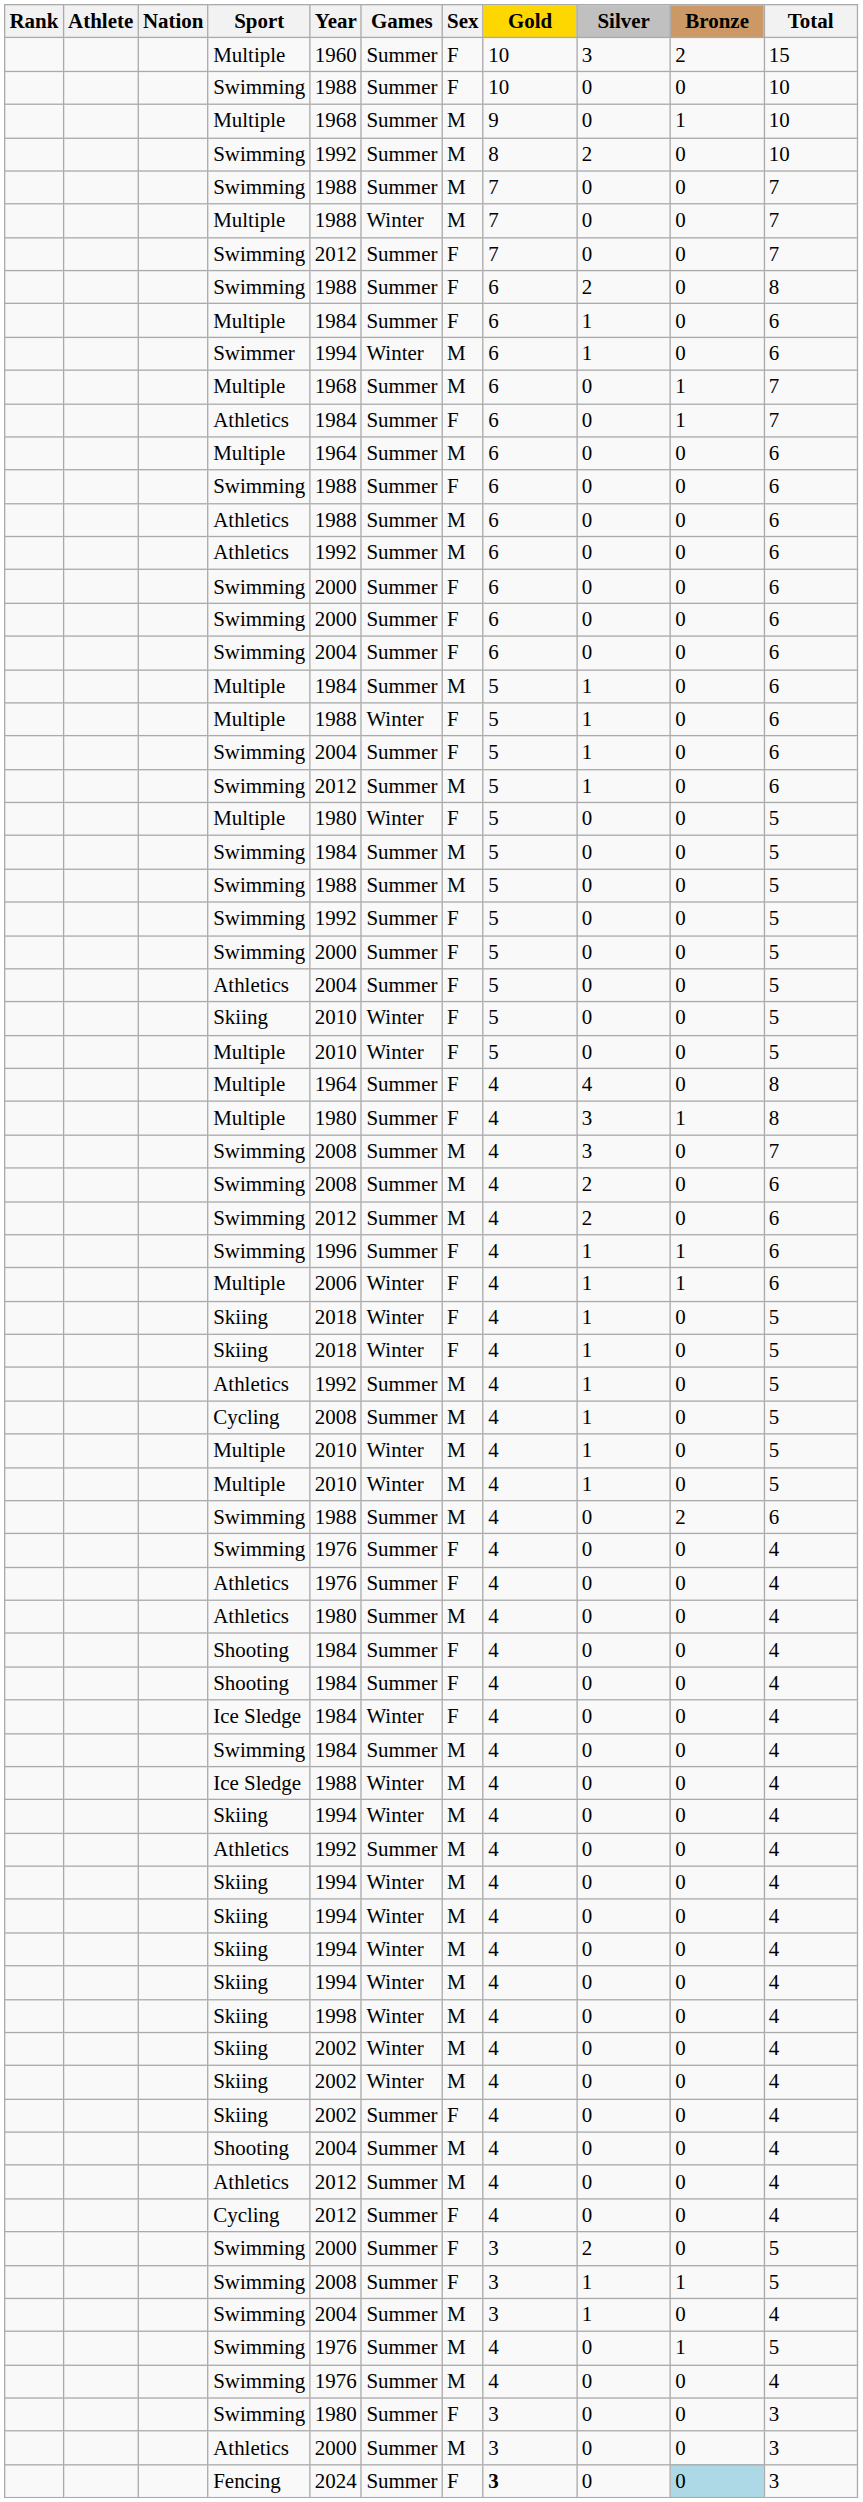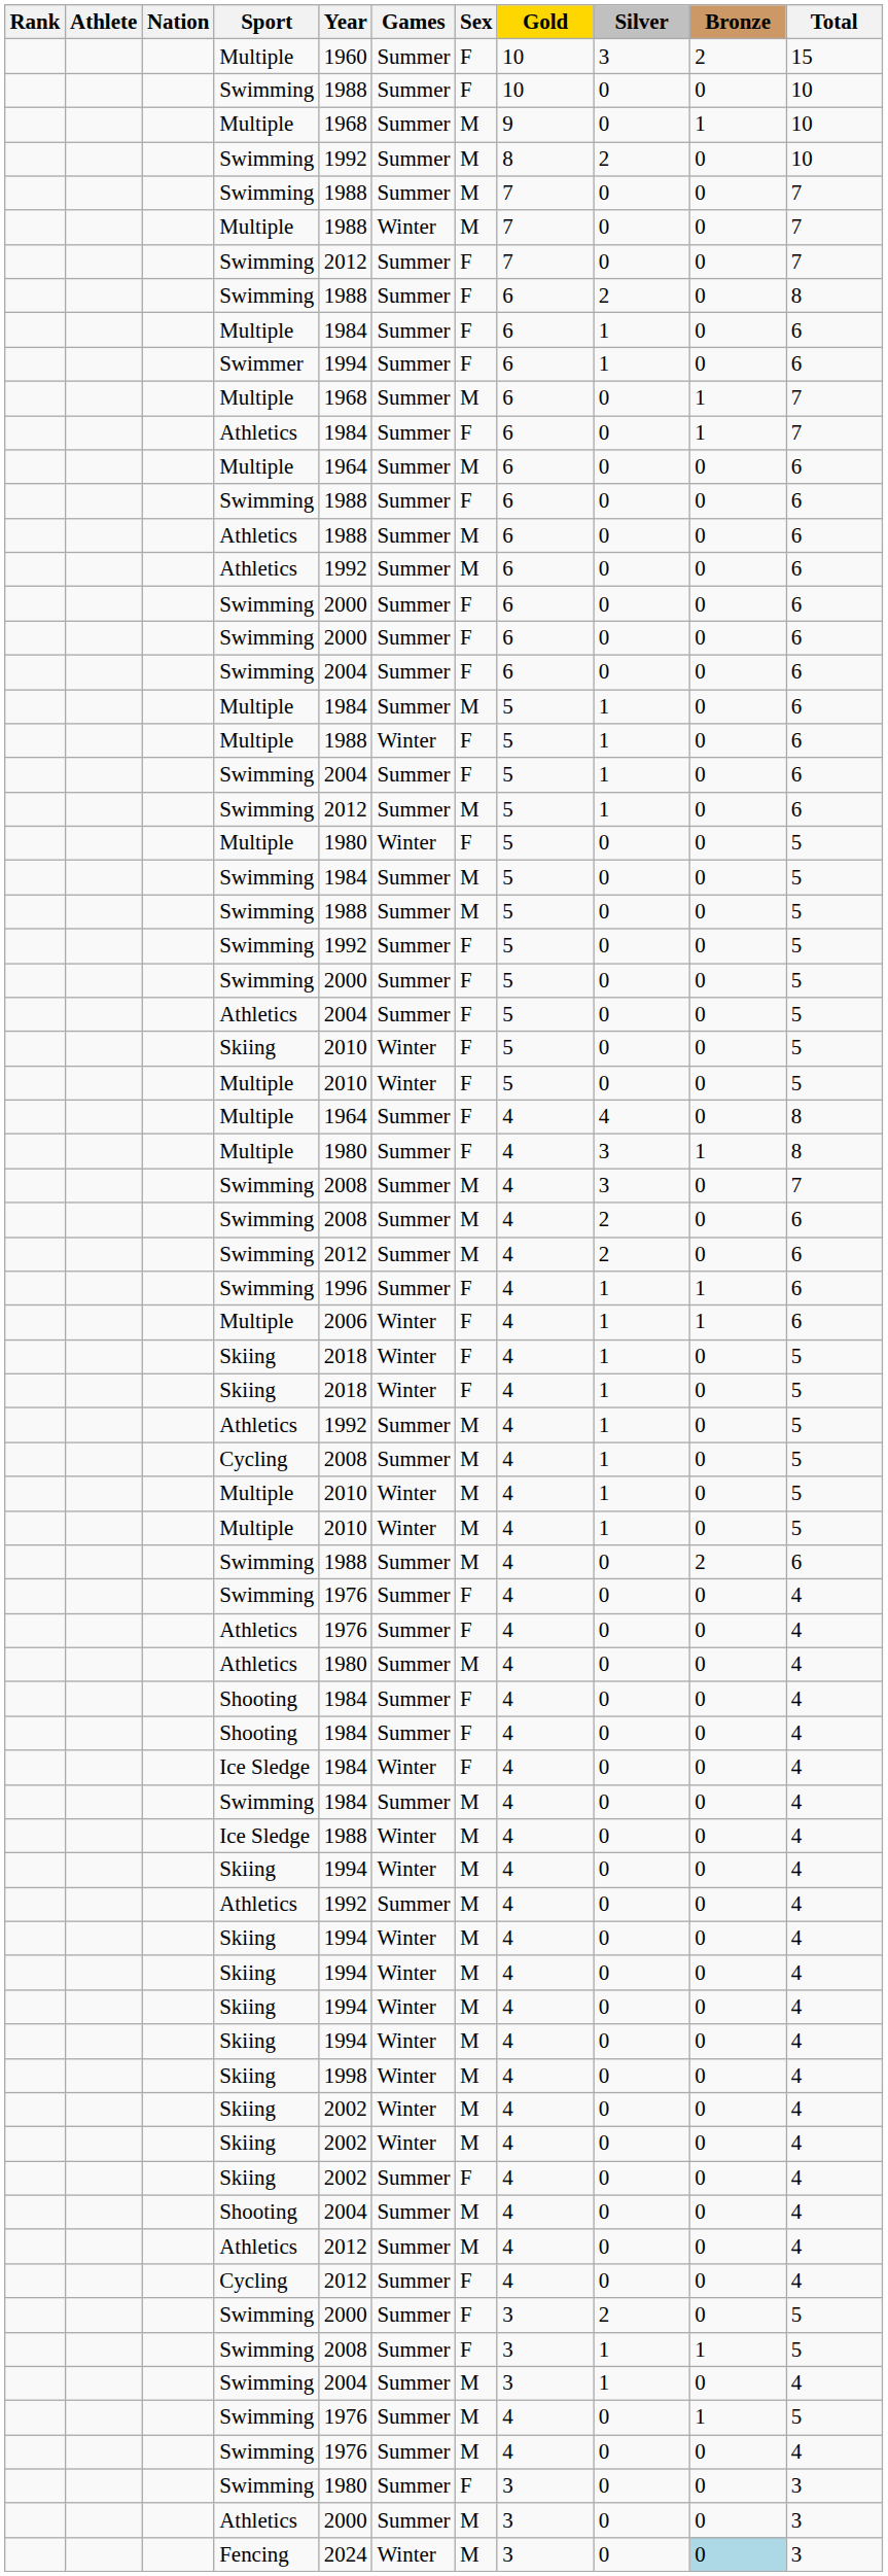Swimmer | Games: Winter -> Summer
Swimmer | Sex: M -> F
Fencing | Games: Summer -> Winter
Fencing | Sex: F -> M
Fencing | Gold: bold -> normal
